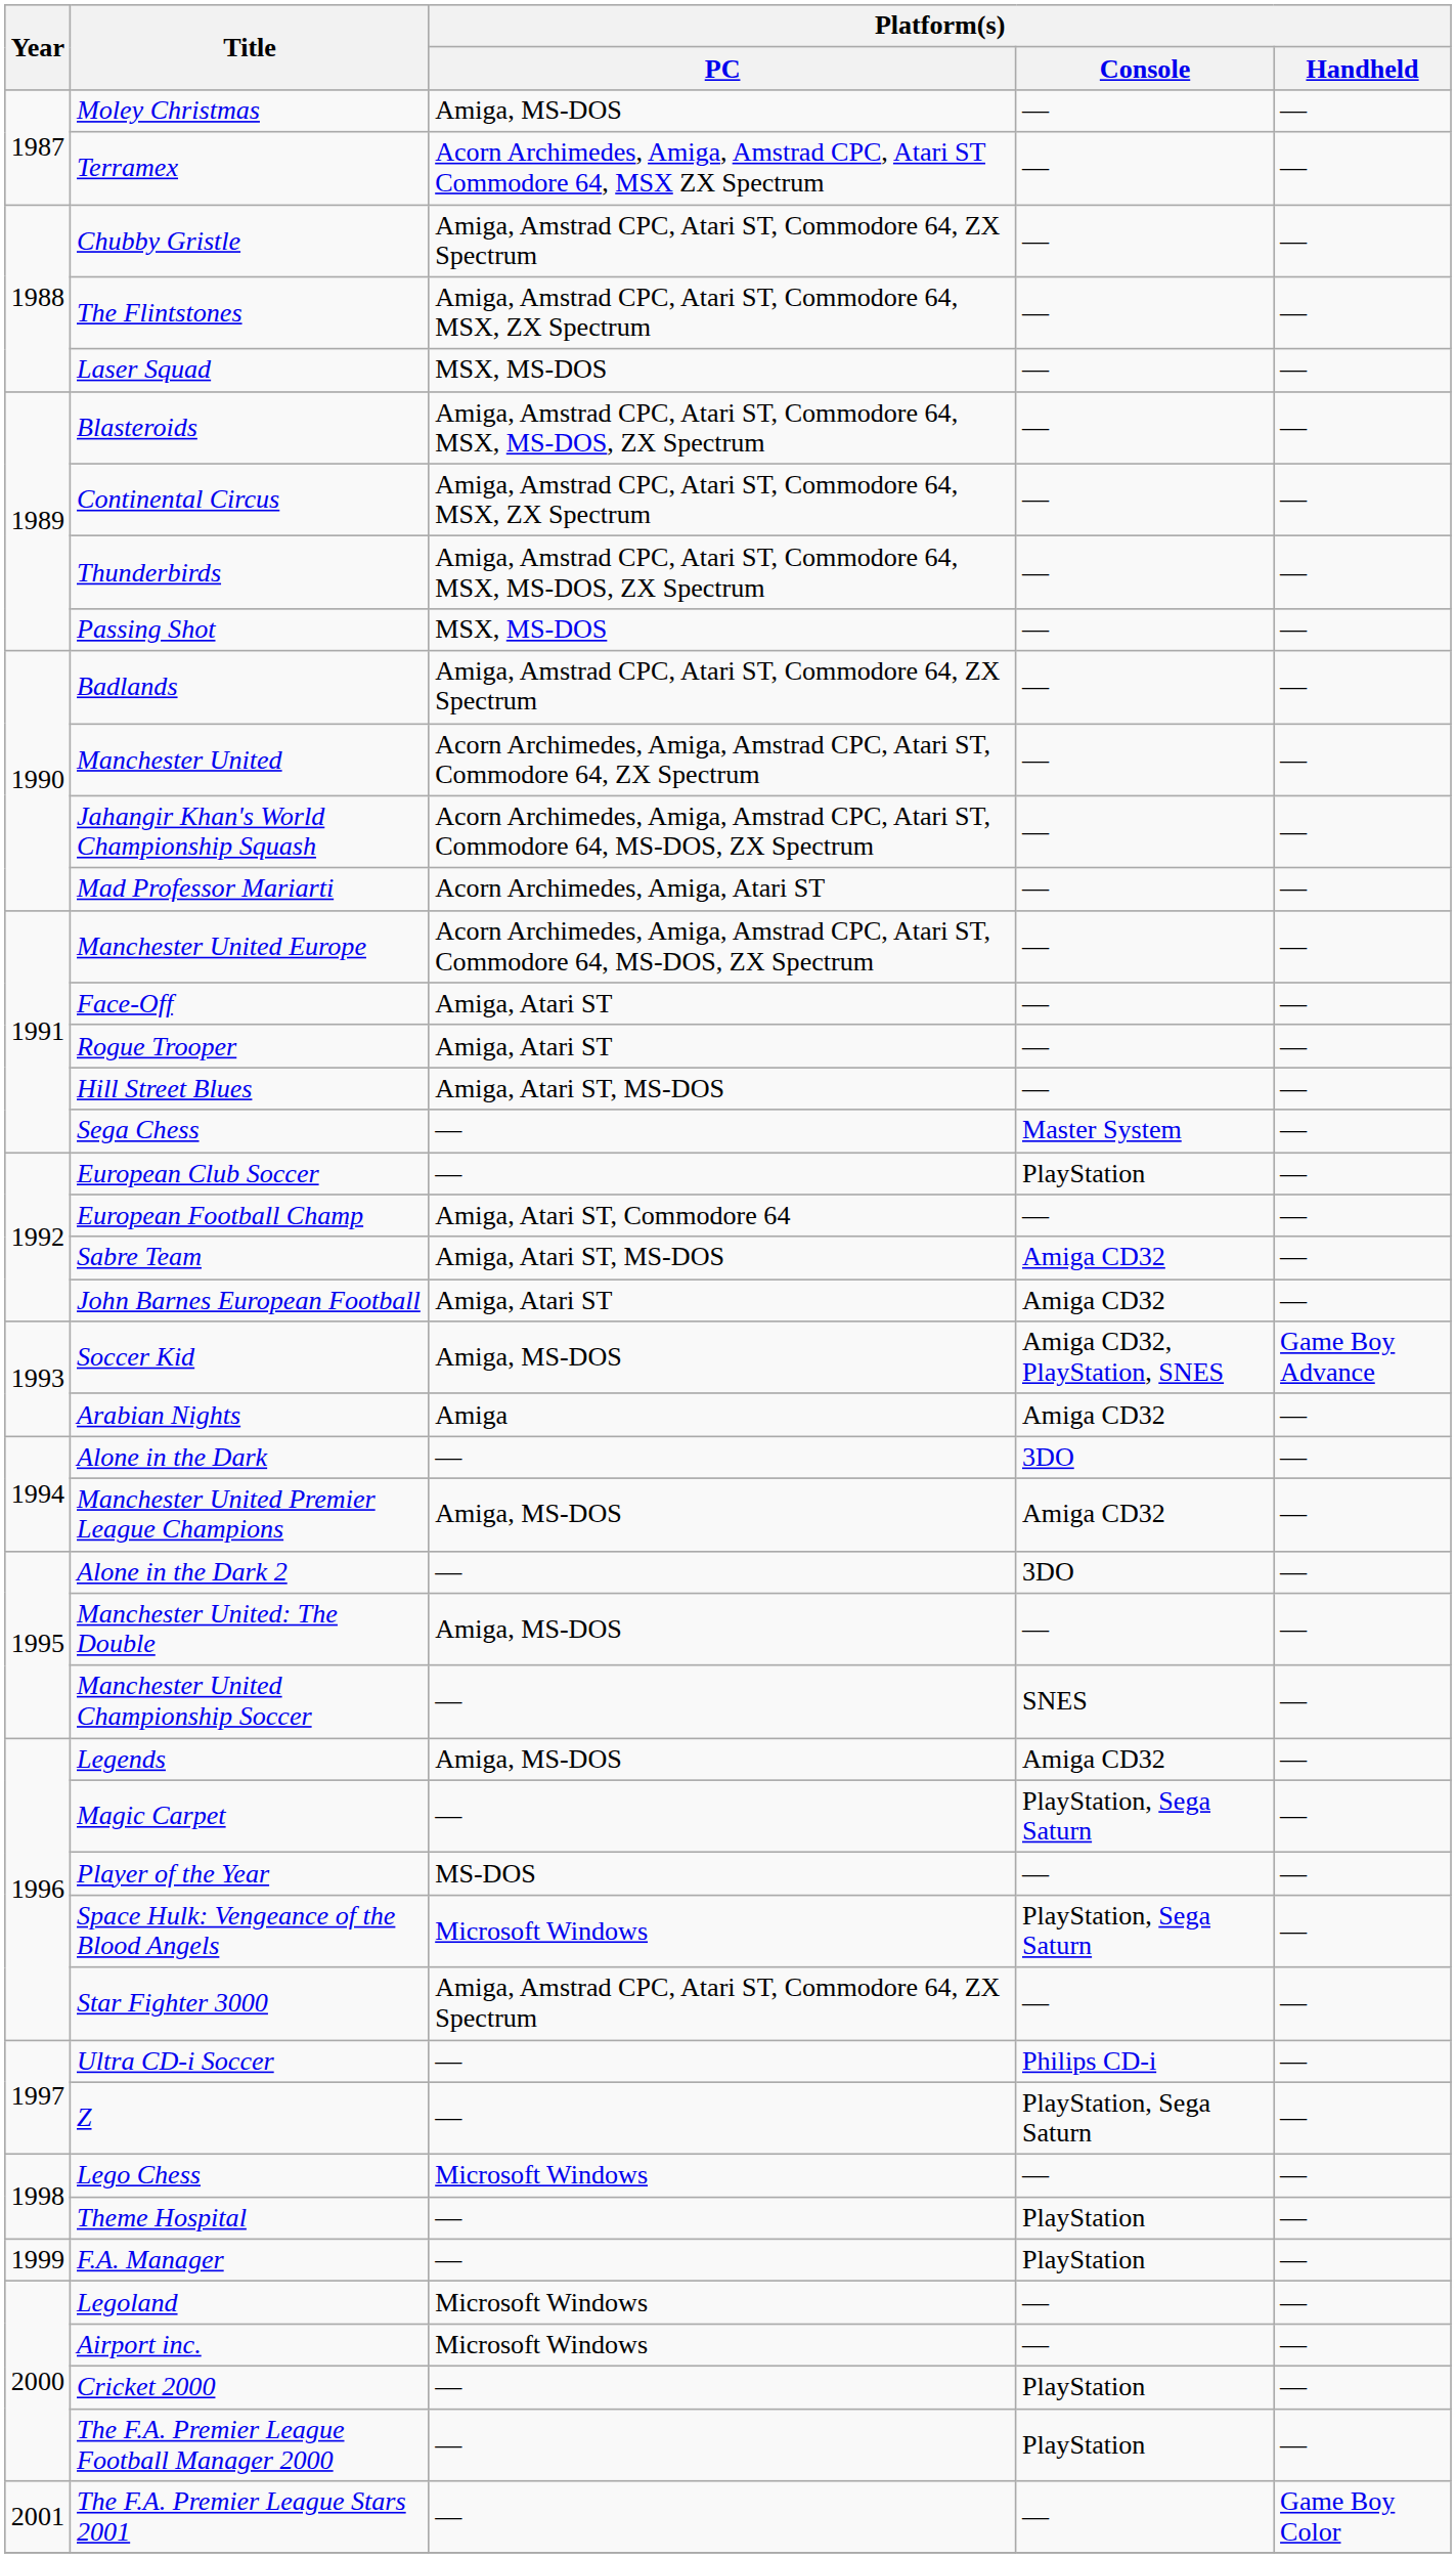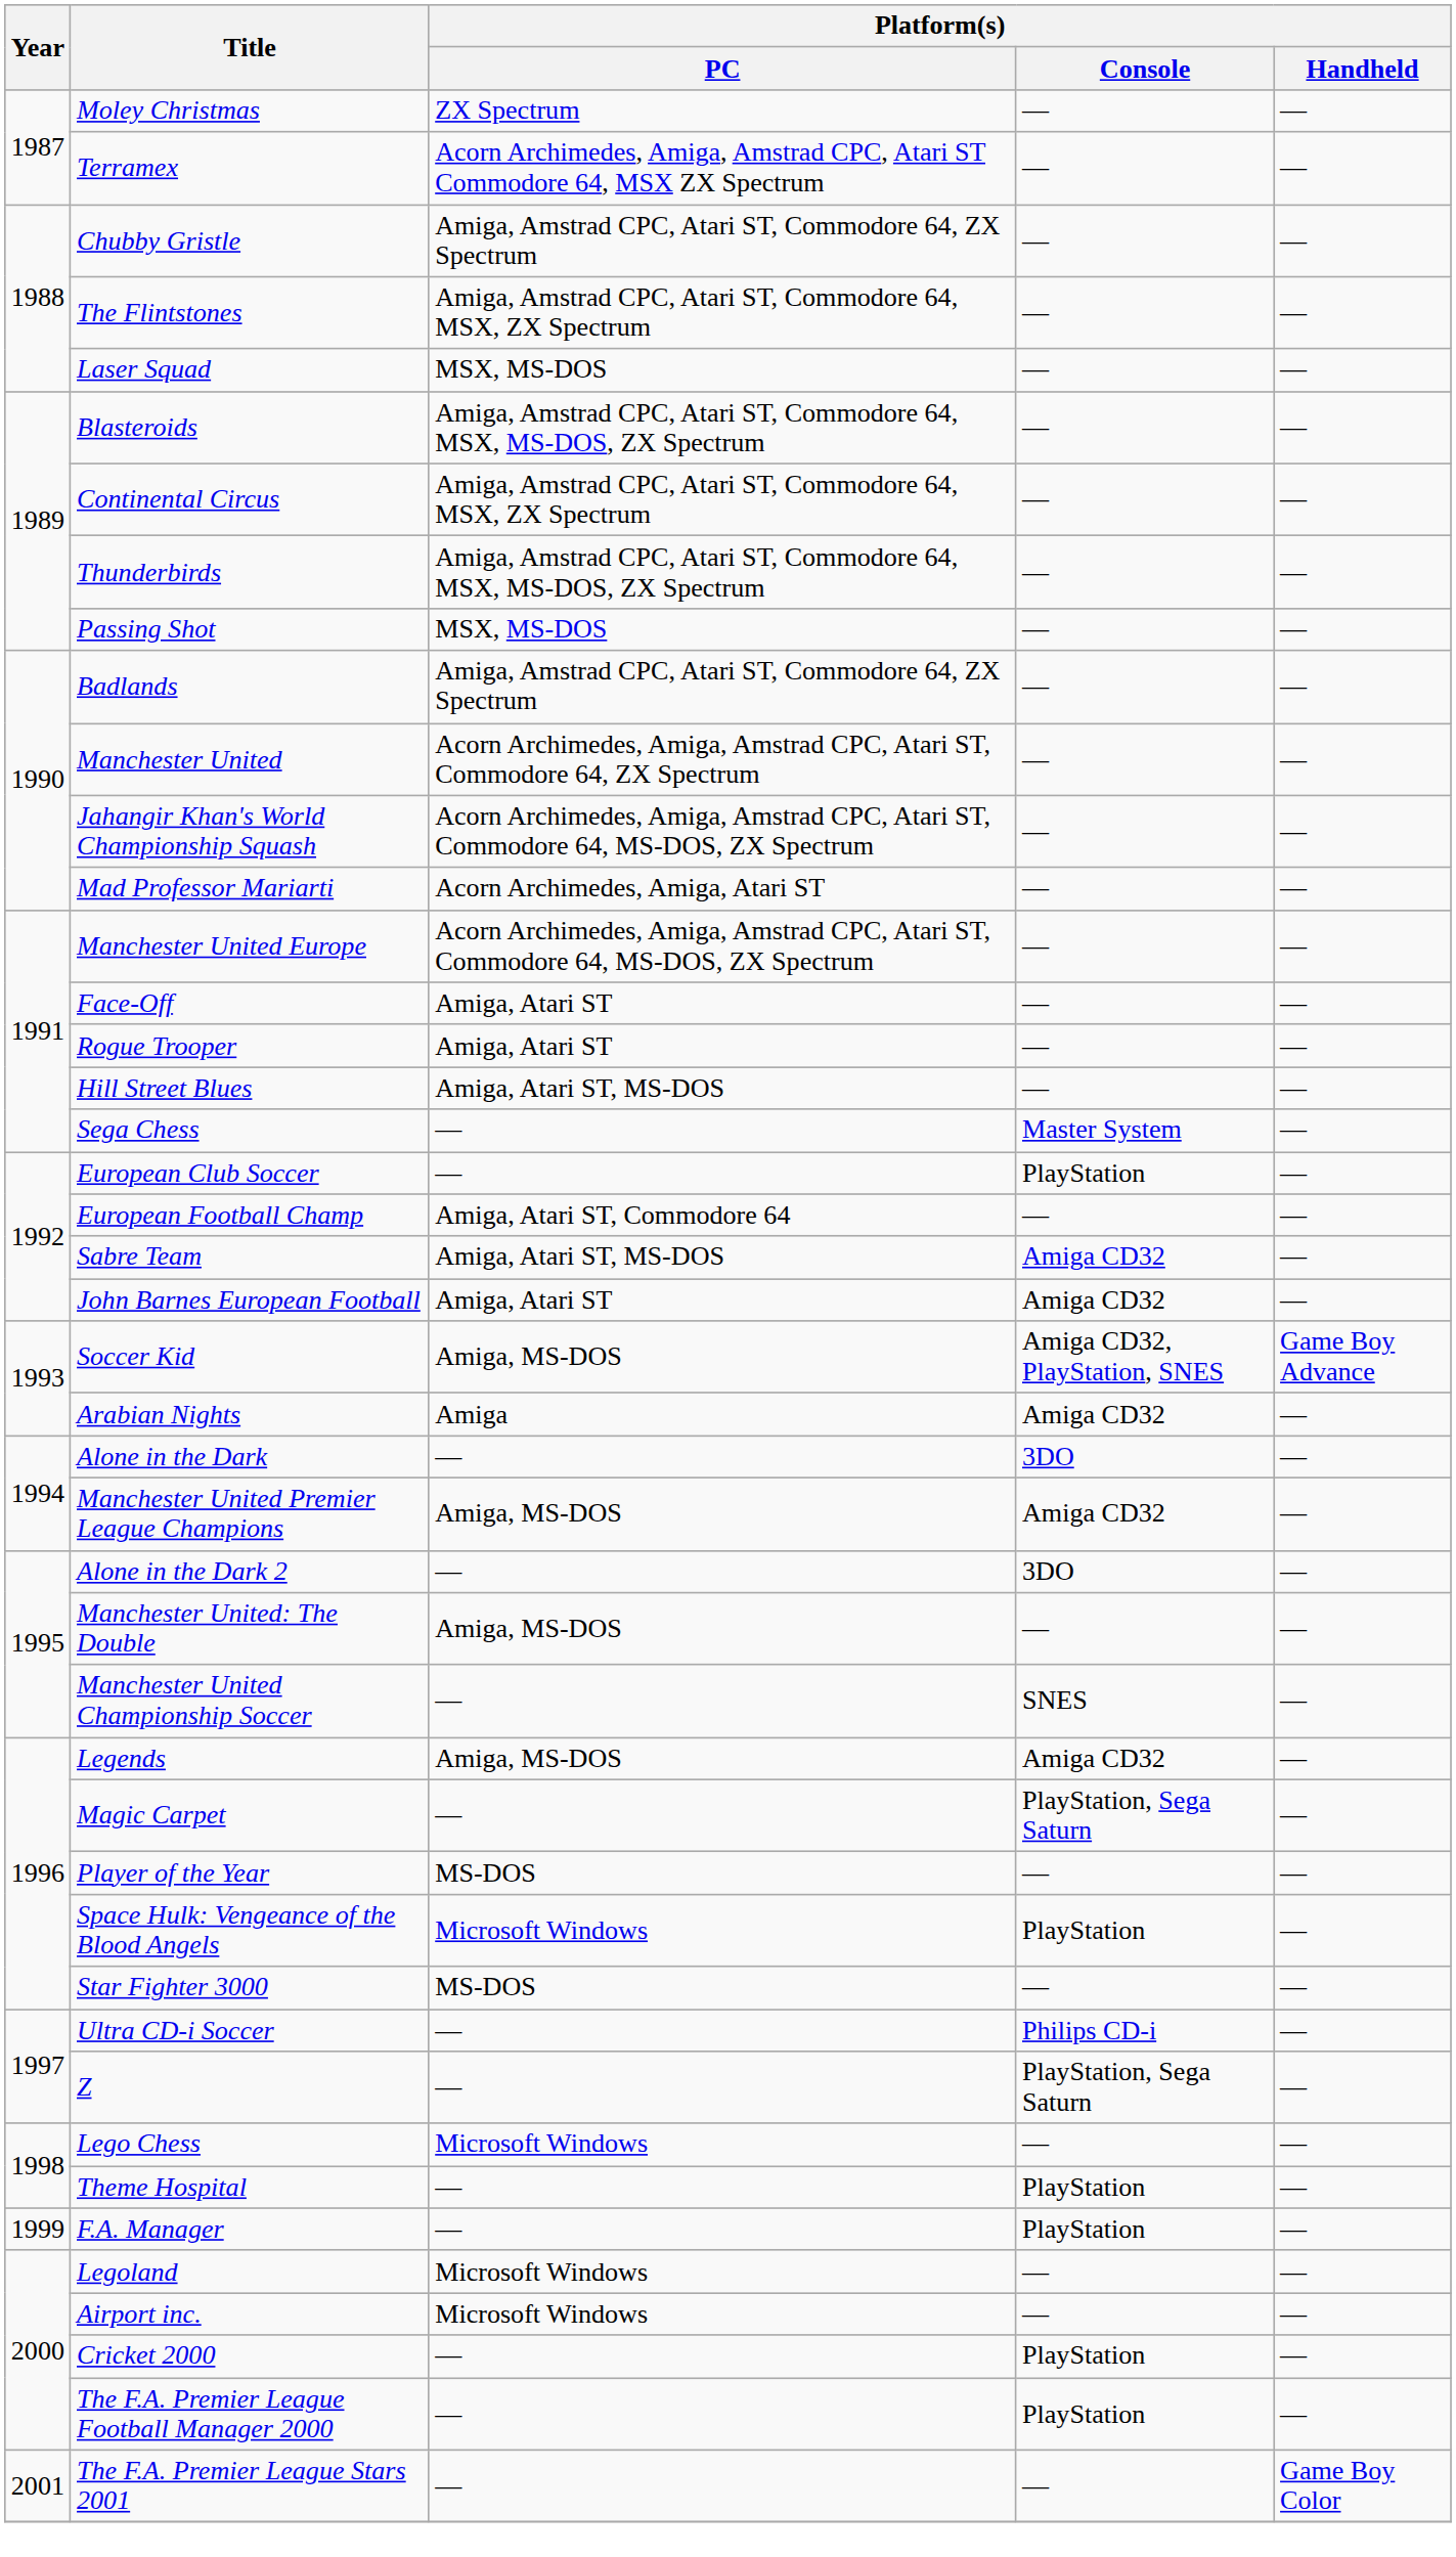Moley Christmas | Platform(s) / PC: Amiga, MS-DOS -> ZX Spectrum
Space Hulk: Vengeance of the Blood Angels | Platform(s) / Console: PlayStation, Sega Saturn -> PlayStation
Star Fighter 3000 | Platform(s) / PC: Amiga, Amstrad CPC, Atari ST, Commodore 64, ZX Spectrum -> MS-DOS
